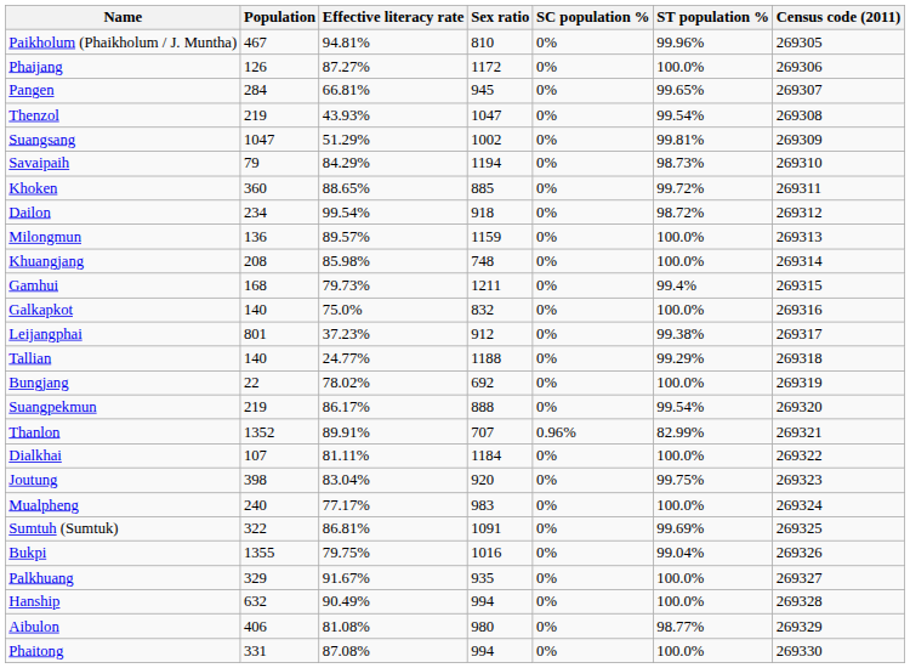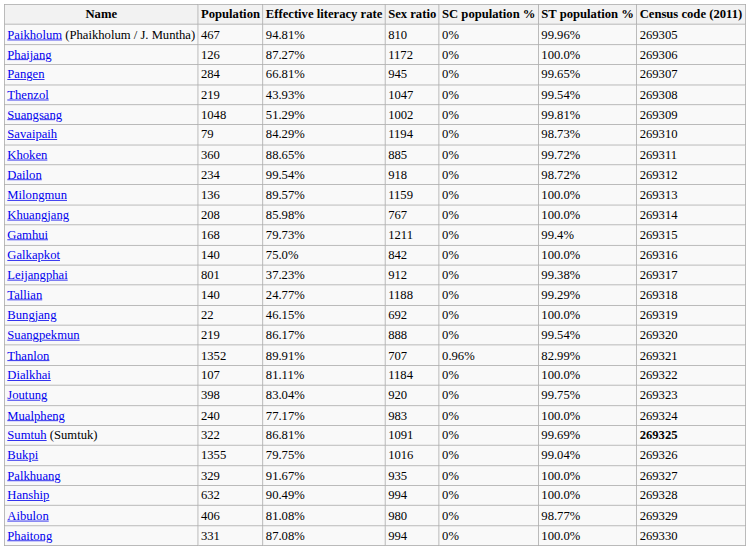Suangsang | Population: 1047 -> 1048
Khuangjang | Sex ratio: 748 -> 767
Galkapkot | Sex ratio: 832 -> 842
Bungjang | Effective literacy rate: 78.02% -> 46.15%
Sumtuh (Sumtuk) | Census code (2011): normal -> bold
